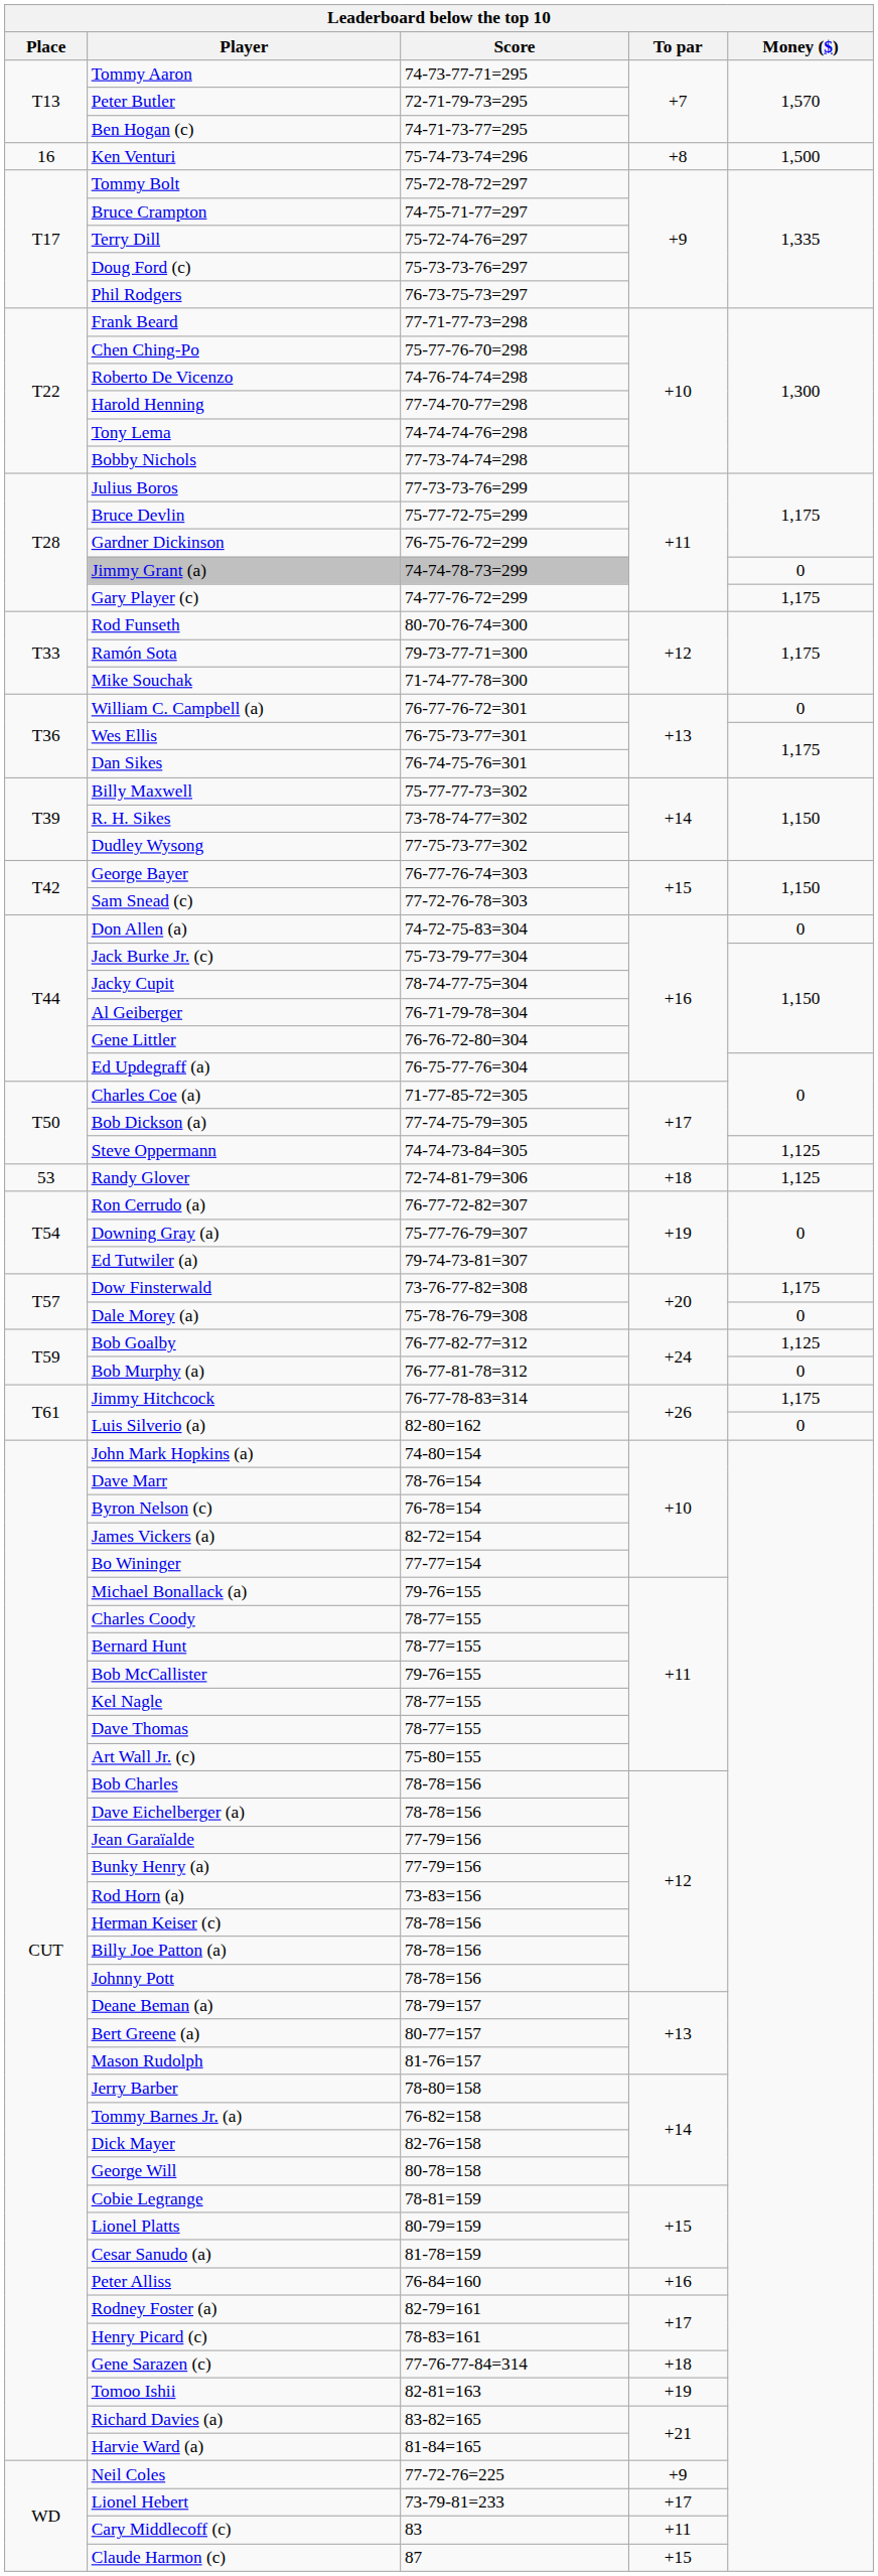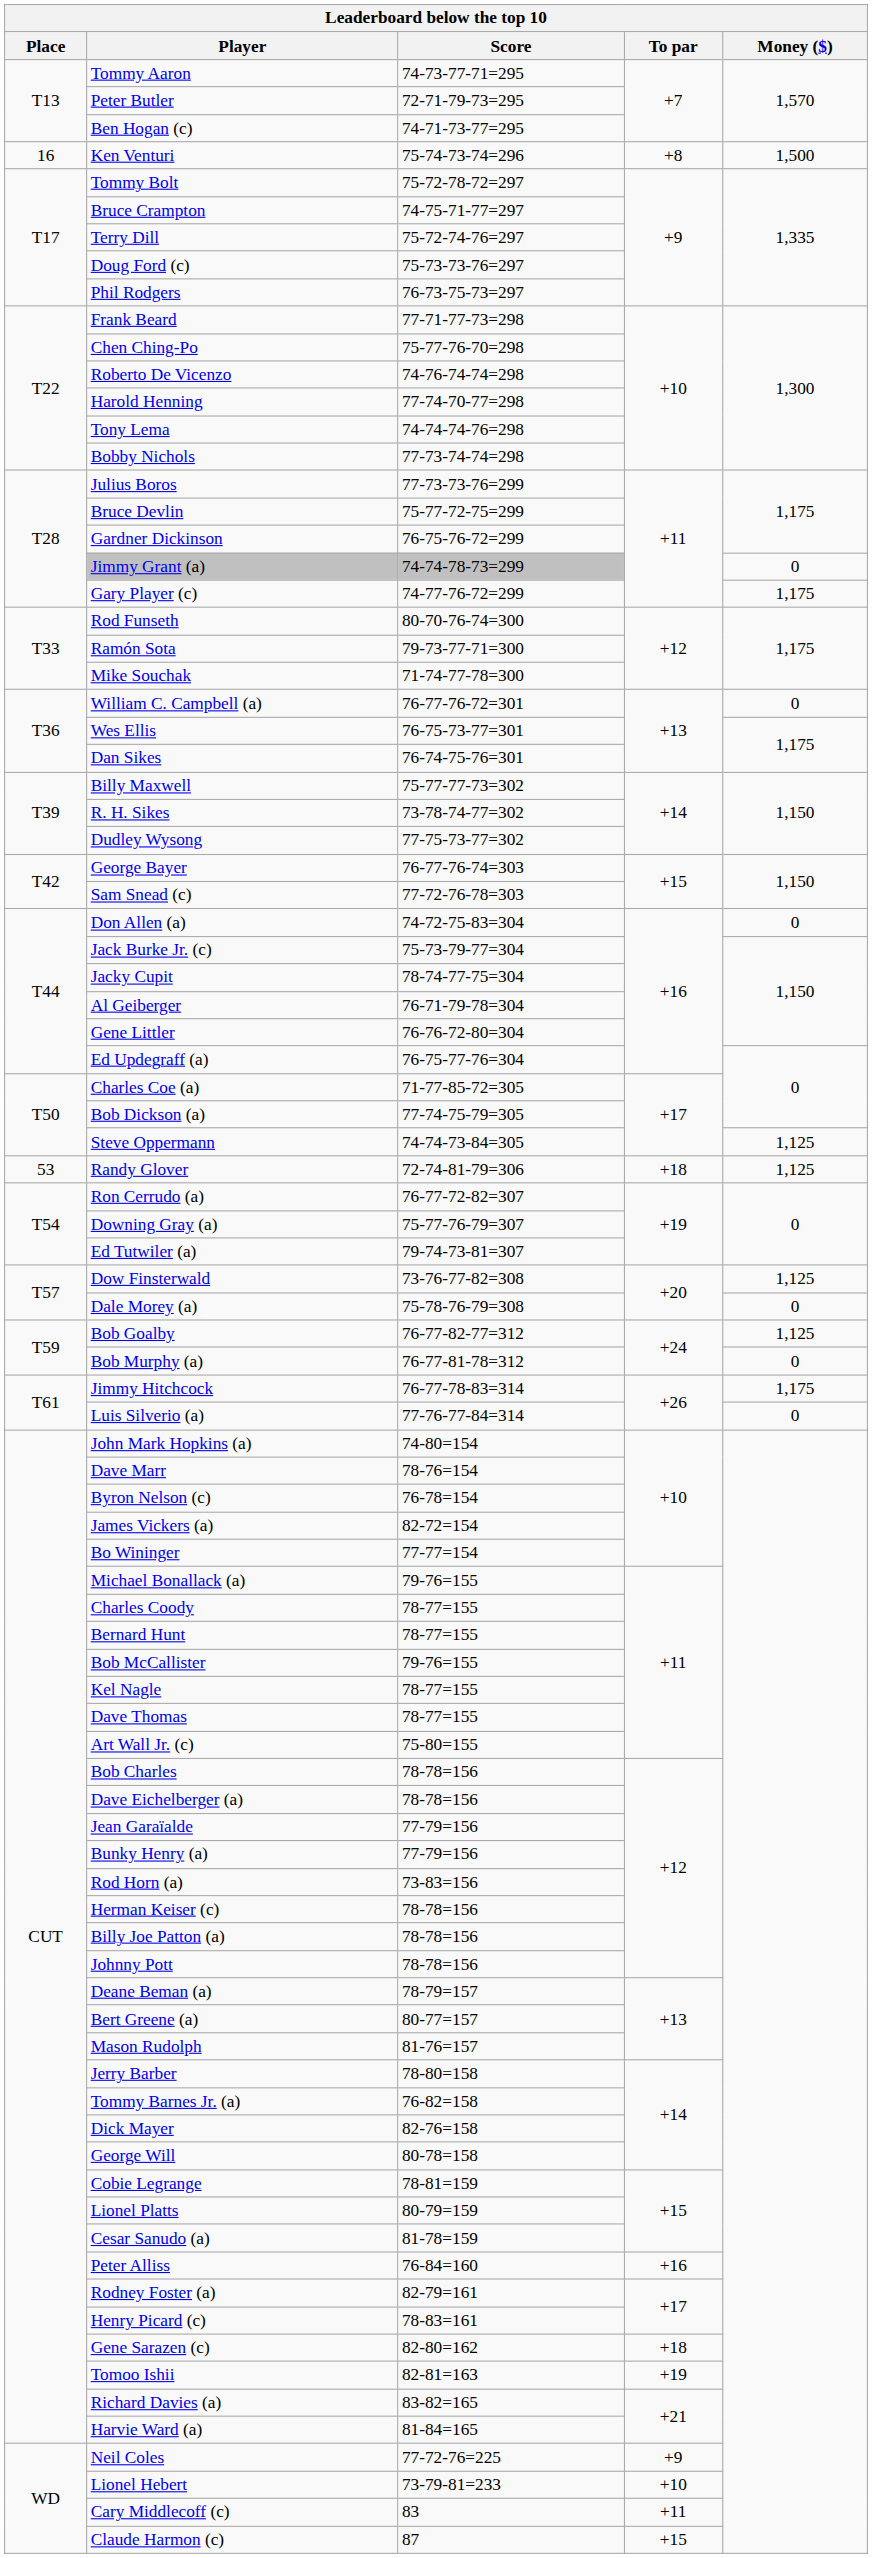Dow Finsterwald | Money ($): 1,175 -> 1,125
Luis Silverio (a) | Score: 82-80=162 -> 77-76-77-84=314
Gene Sarazen (c) | Score: 77-76-77-84=314 -> 82-80=162
Lionel Hebert | To par: +17 -> +10
